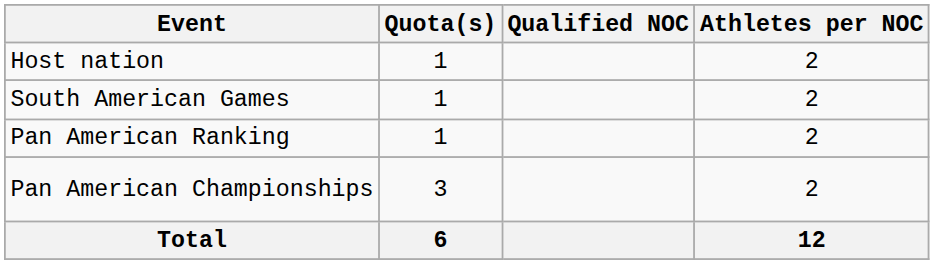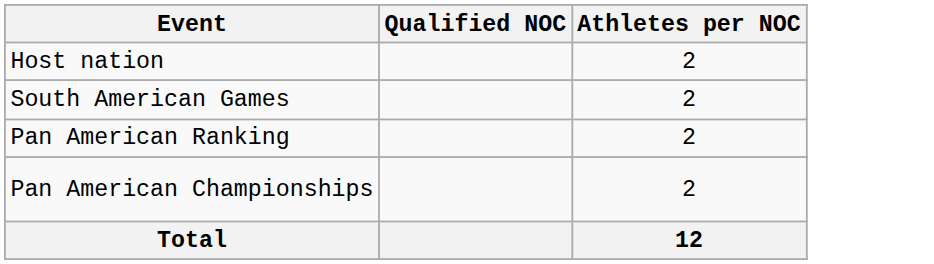- column: Quota(s) | 1 | 1 | 1 | 3 | 6
